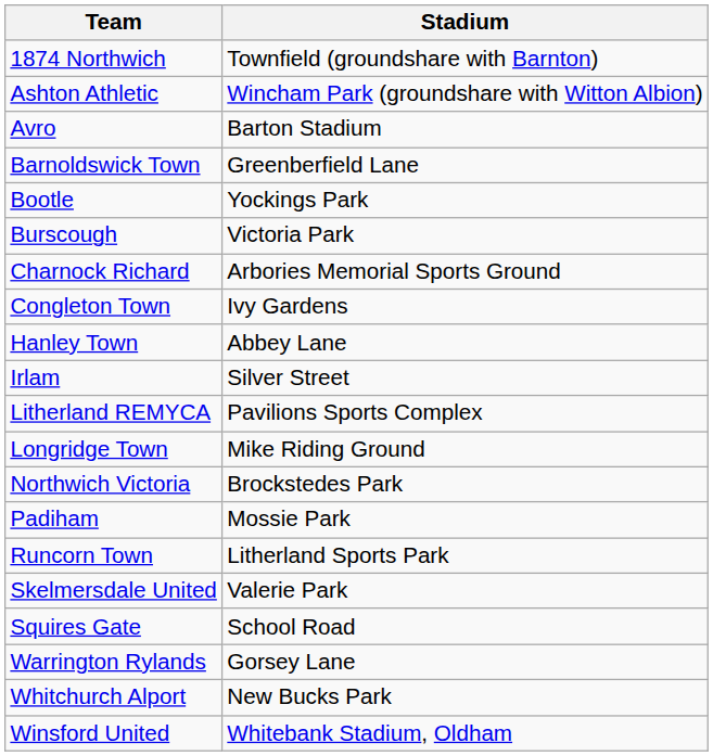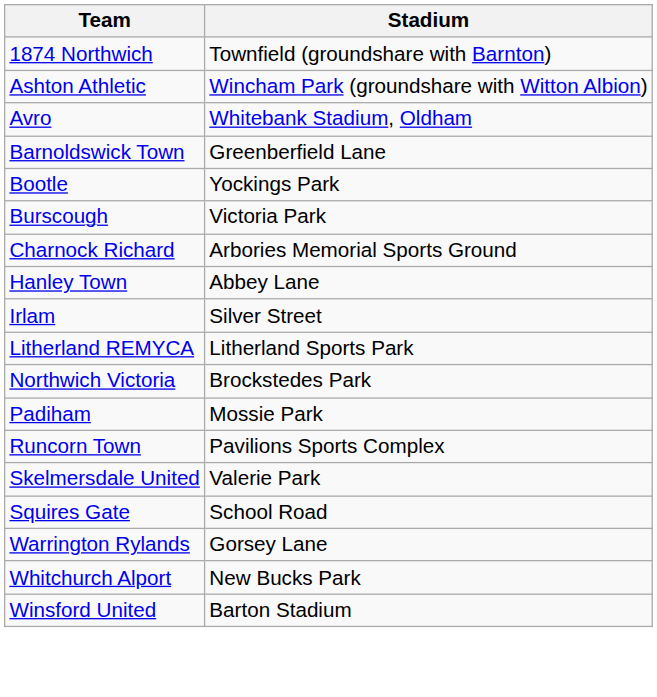Avro | Stadium: Barton Stadium -> Whitebank Stadium, Oldham
- row: Congleton Town | Ivy Gardens
Litherland REMYCA | Stadium: Pavilions Sports Complex -> Litherland Sports Park
- row: Longridge Town | Mike Riding Ground
Runcorn Town | Stadium: Litherland Sports Park -> Pavilions Sports Complex
Winsford United | Stadium: Whitebank Stadium, Oldham -> Barton Stadium
